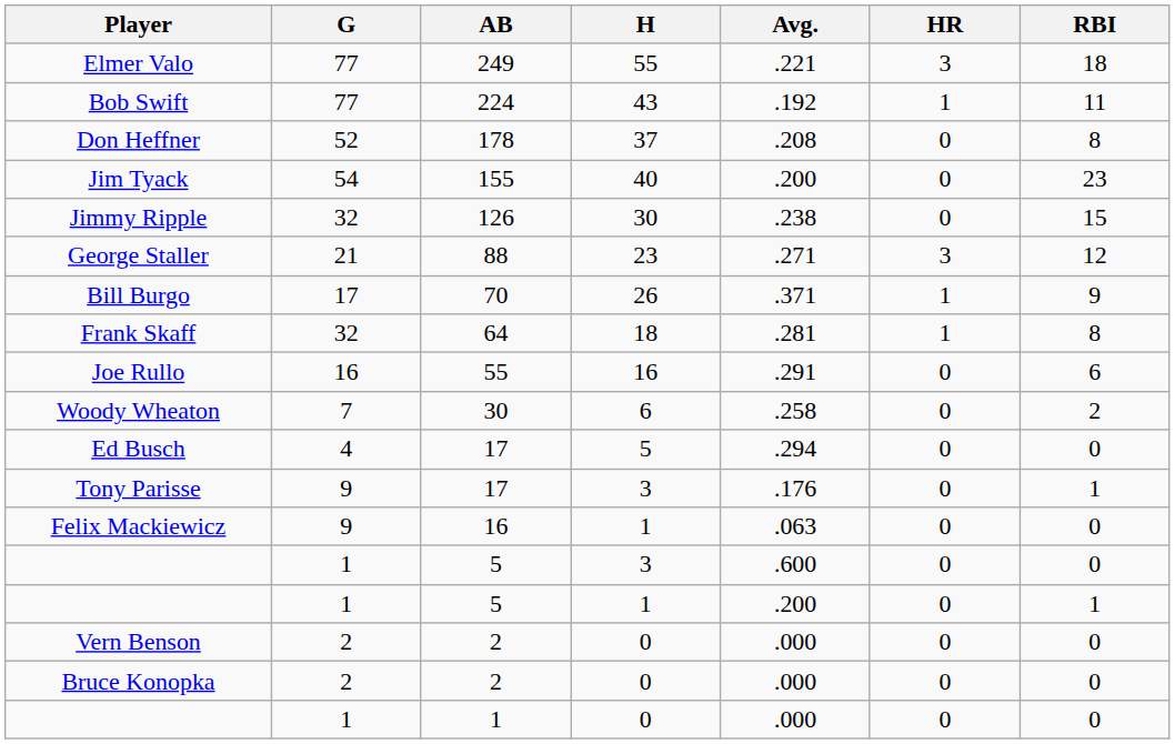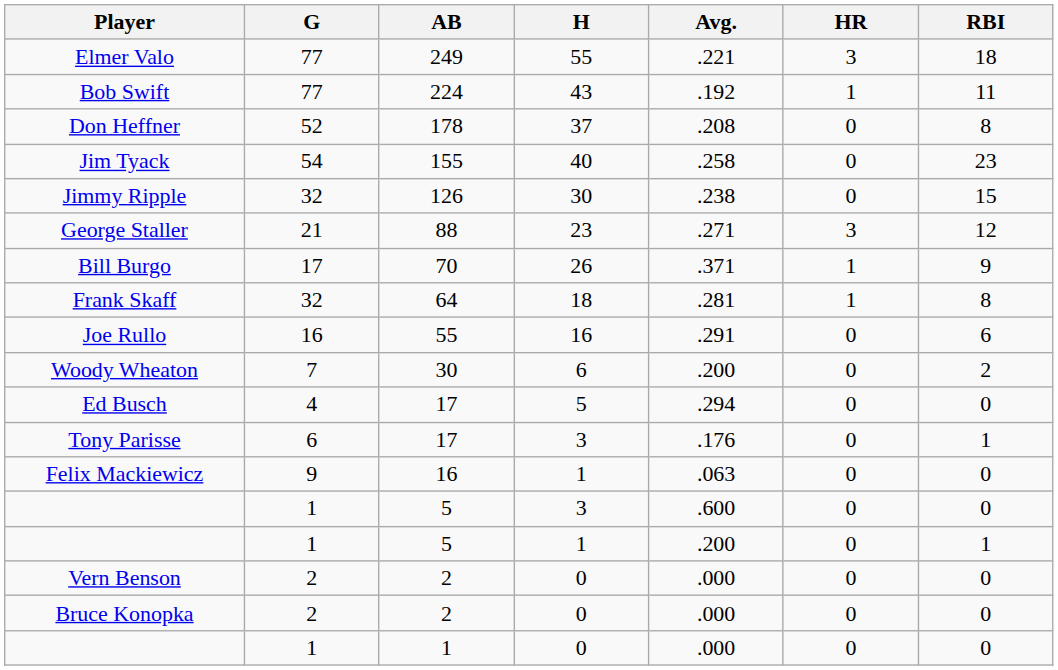Jim Tyack | Avg.: .200 -> .258
Woody Wheaton | Avg.: .258 -> .200
Tony Parisse | G: 9 -> 6
